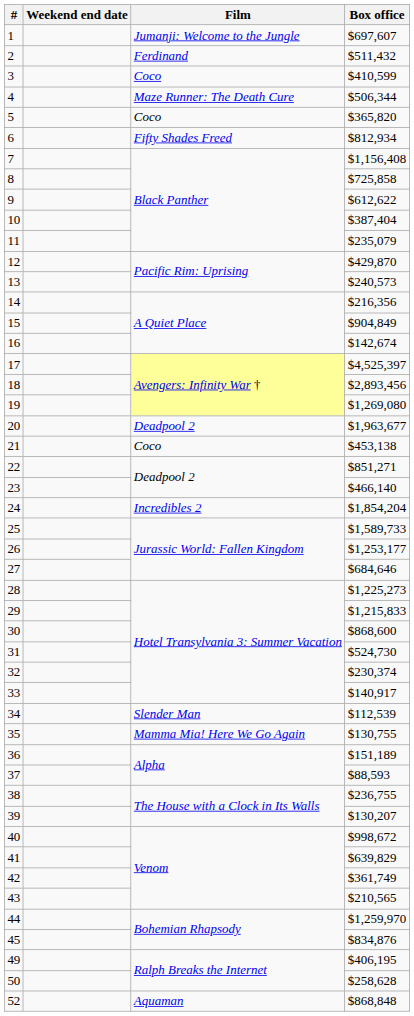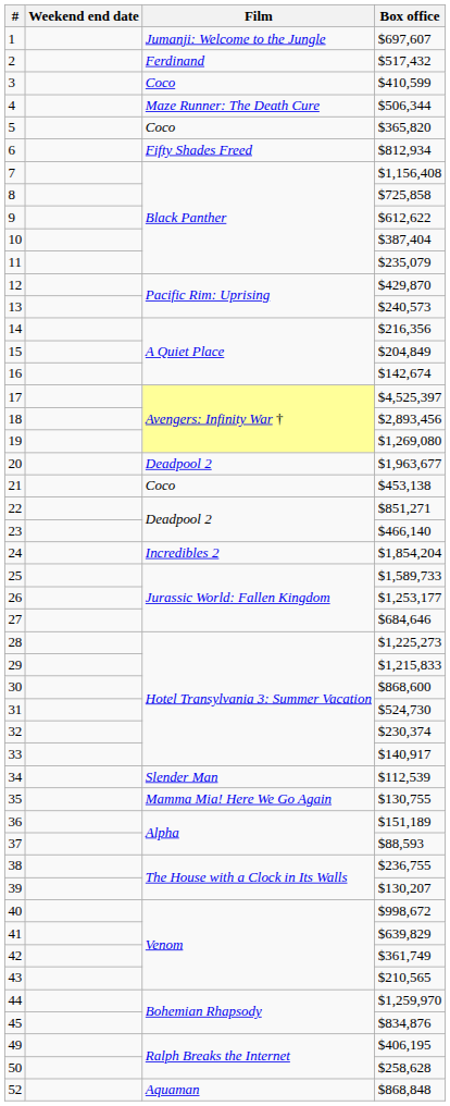2 | Box office: $511,432 -> $517,432
15 | Box office: $904,849 -> $204,849
